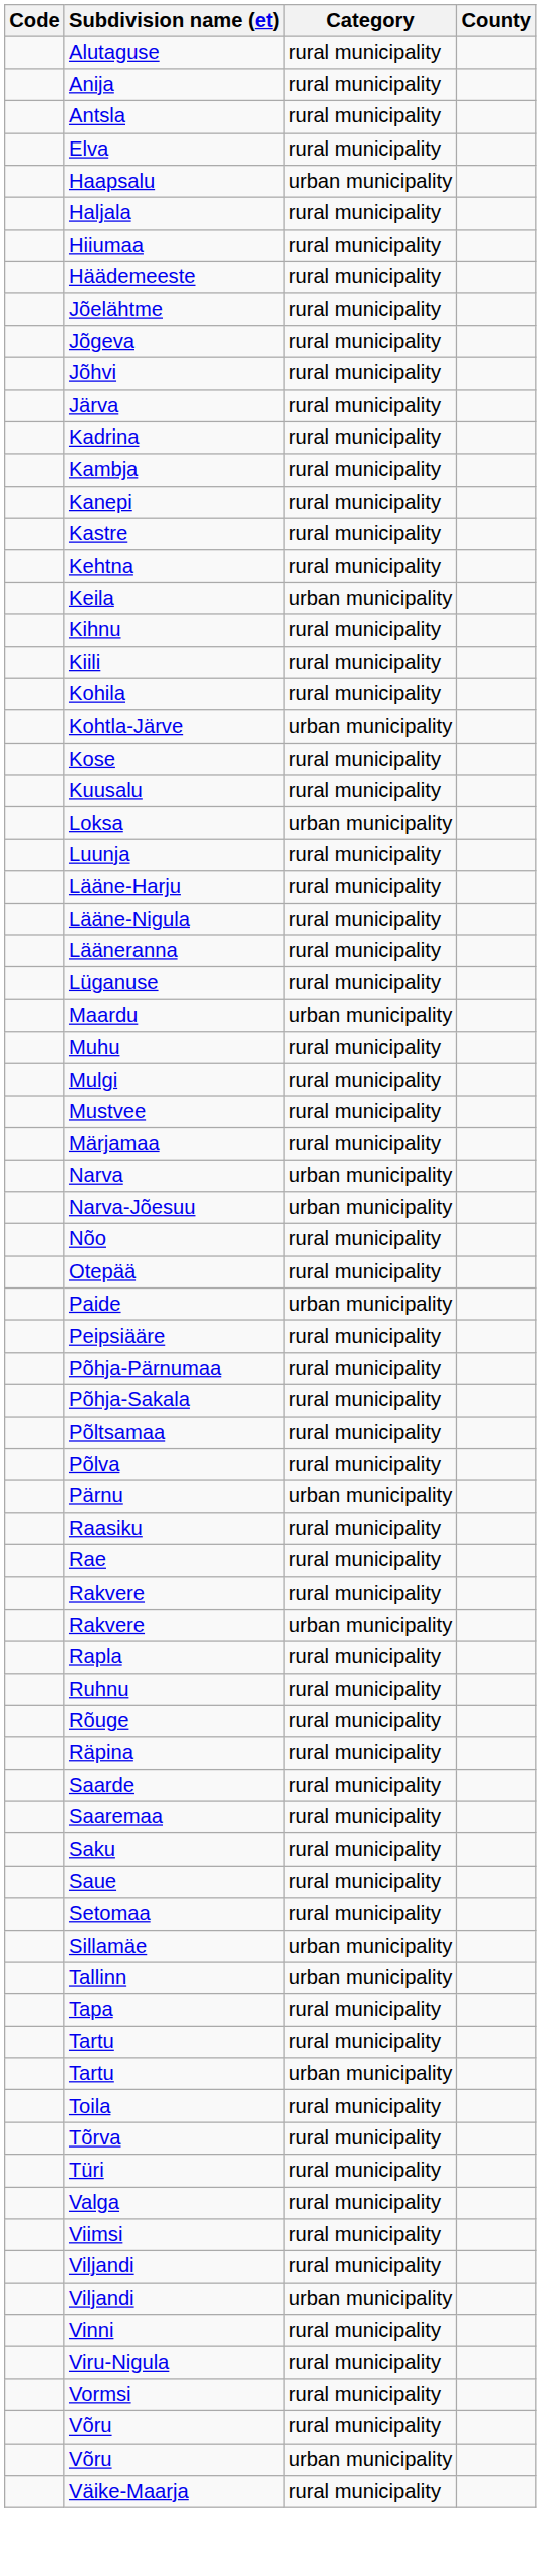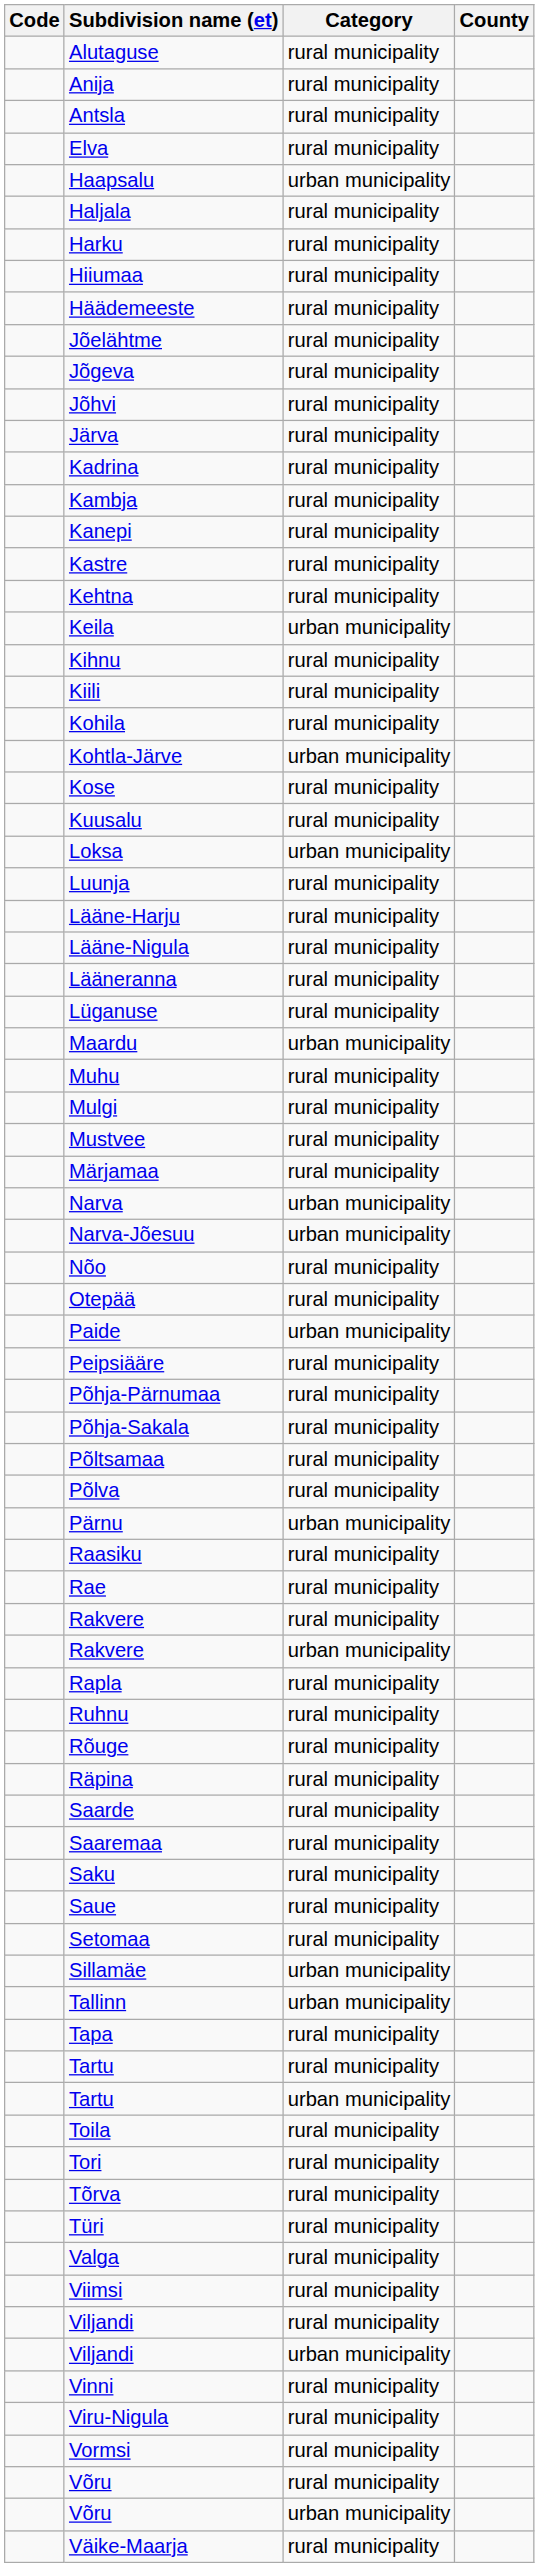+ row: Harku | rural municipality
+ row: Tori | rural municipality
